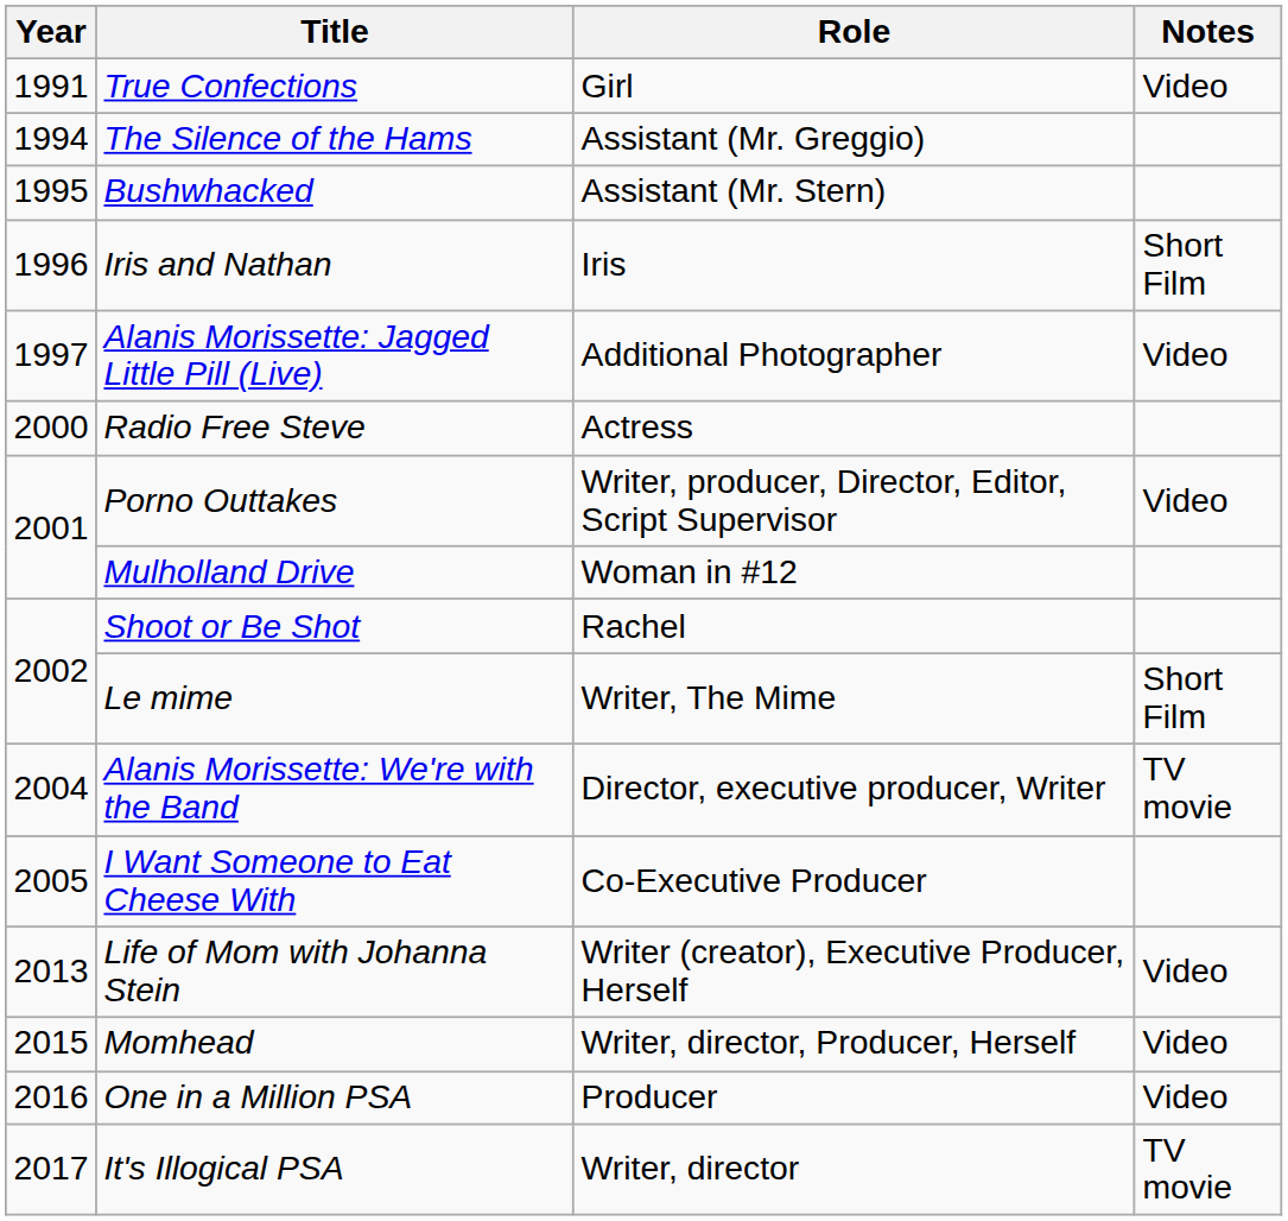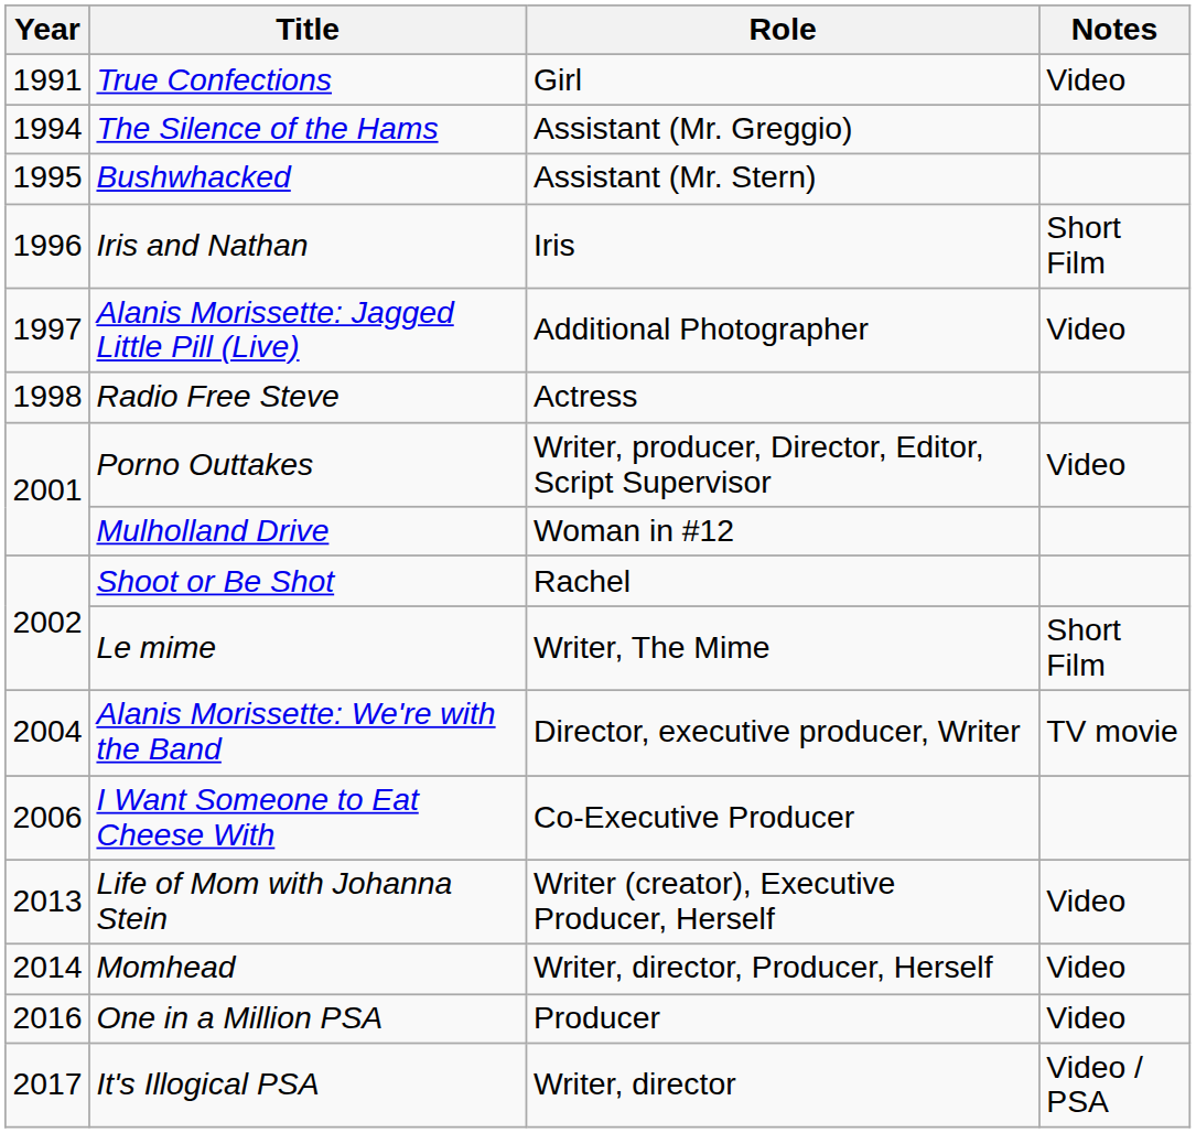Radio Free Steve | Year: 2000 -> 1998
I Want Someone to Eat Cheese With | Year: 2005 -> 2006
Momhead | Year: 2015 -> 2014
It's Illogical PSA | Notes: TV movie -> Video / PSA
